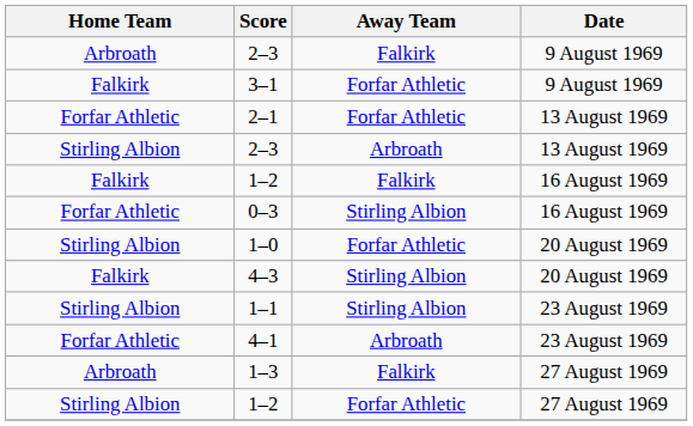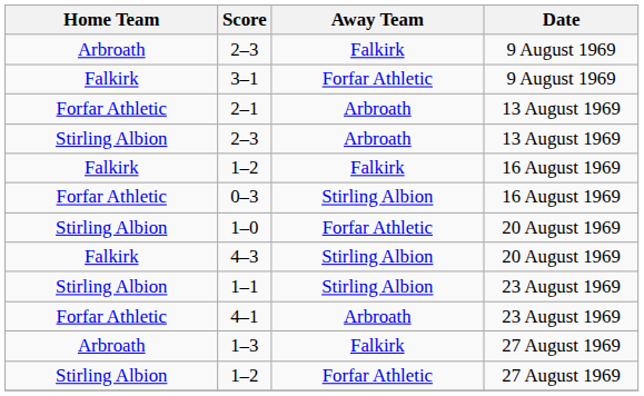2–1 | Away Team: Forfar Athletic -> Arbroath
